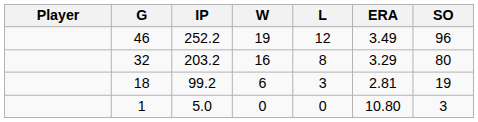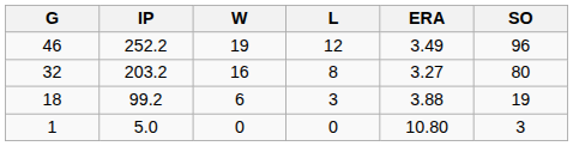- column: Player
32 | ERA: 3.29 -> 3.27
18 | ERA: 2.81 -> 3.88
